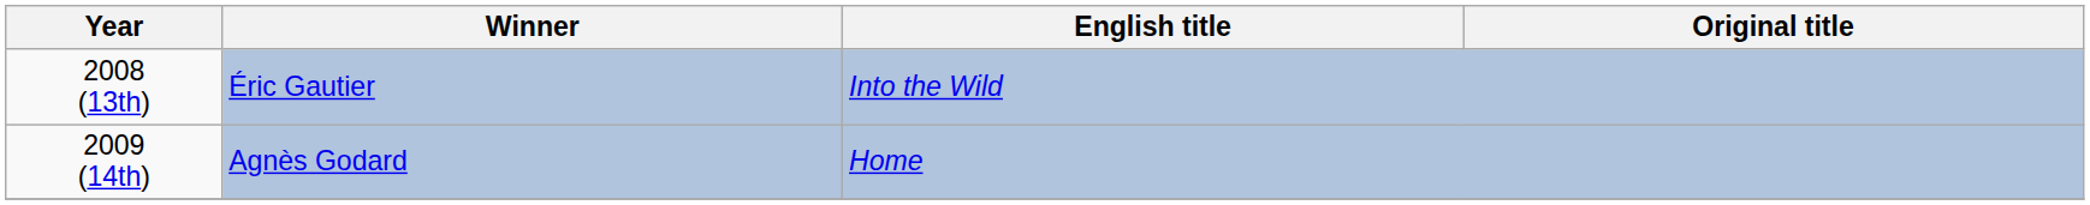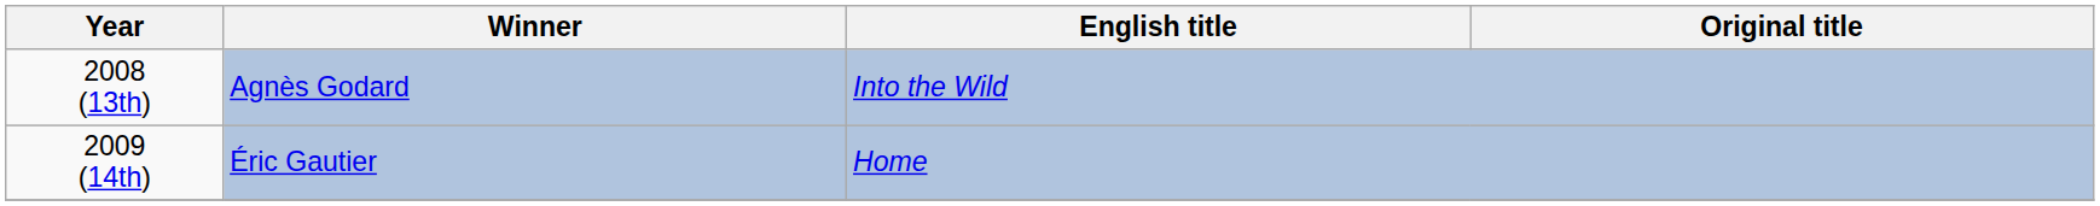2008 (13th) | Winner: Éric Gautier -> Agnès Godard
2009 (14th) | Winner: Agnès Godard -> Éric Gautier
